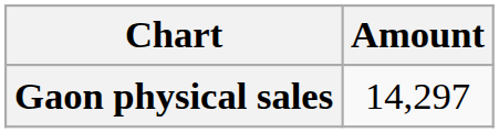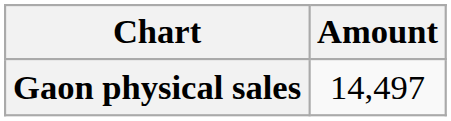Gaon physical sales | Amount: 14,297 -> 14,497
